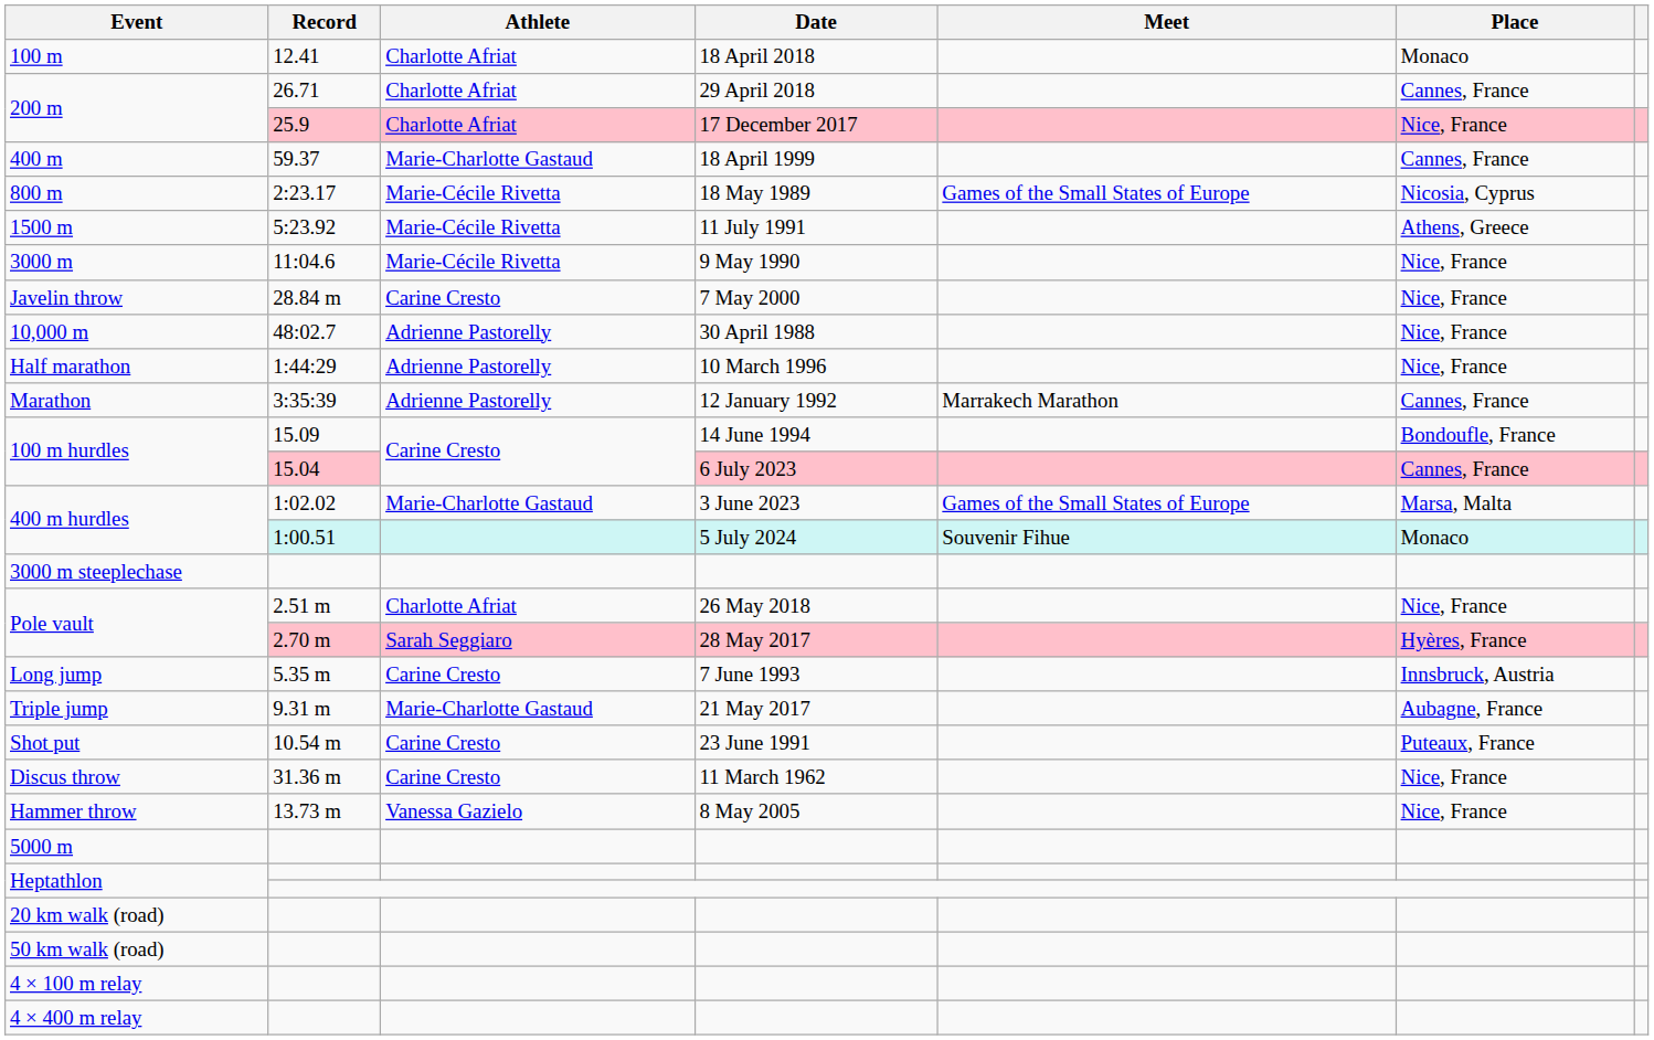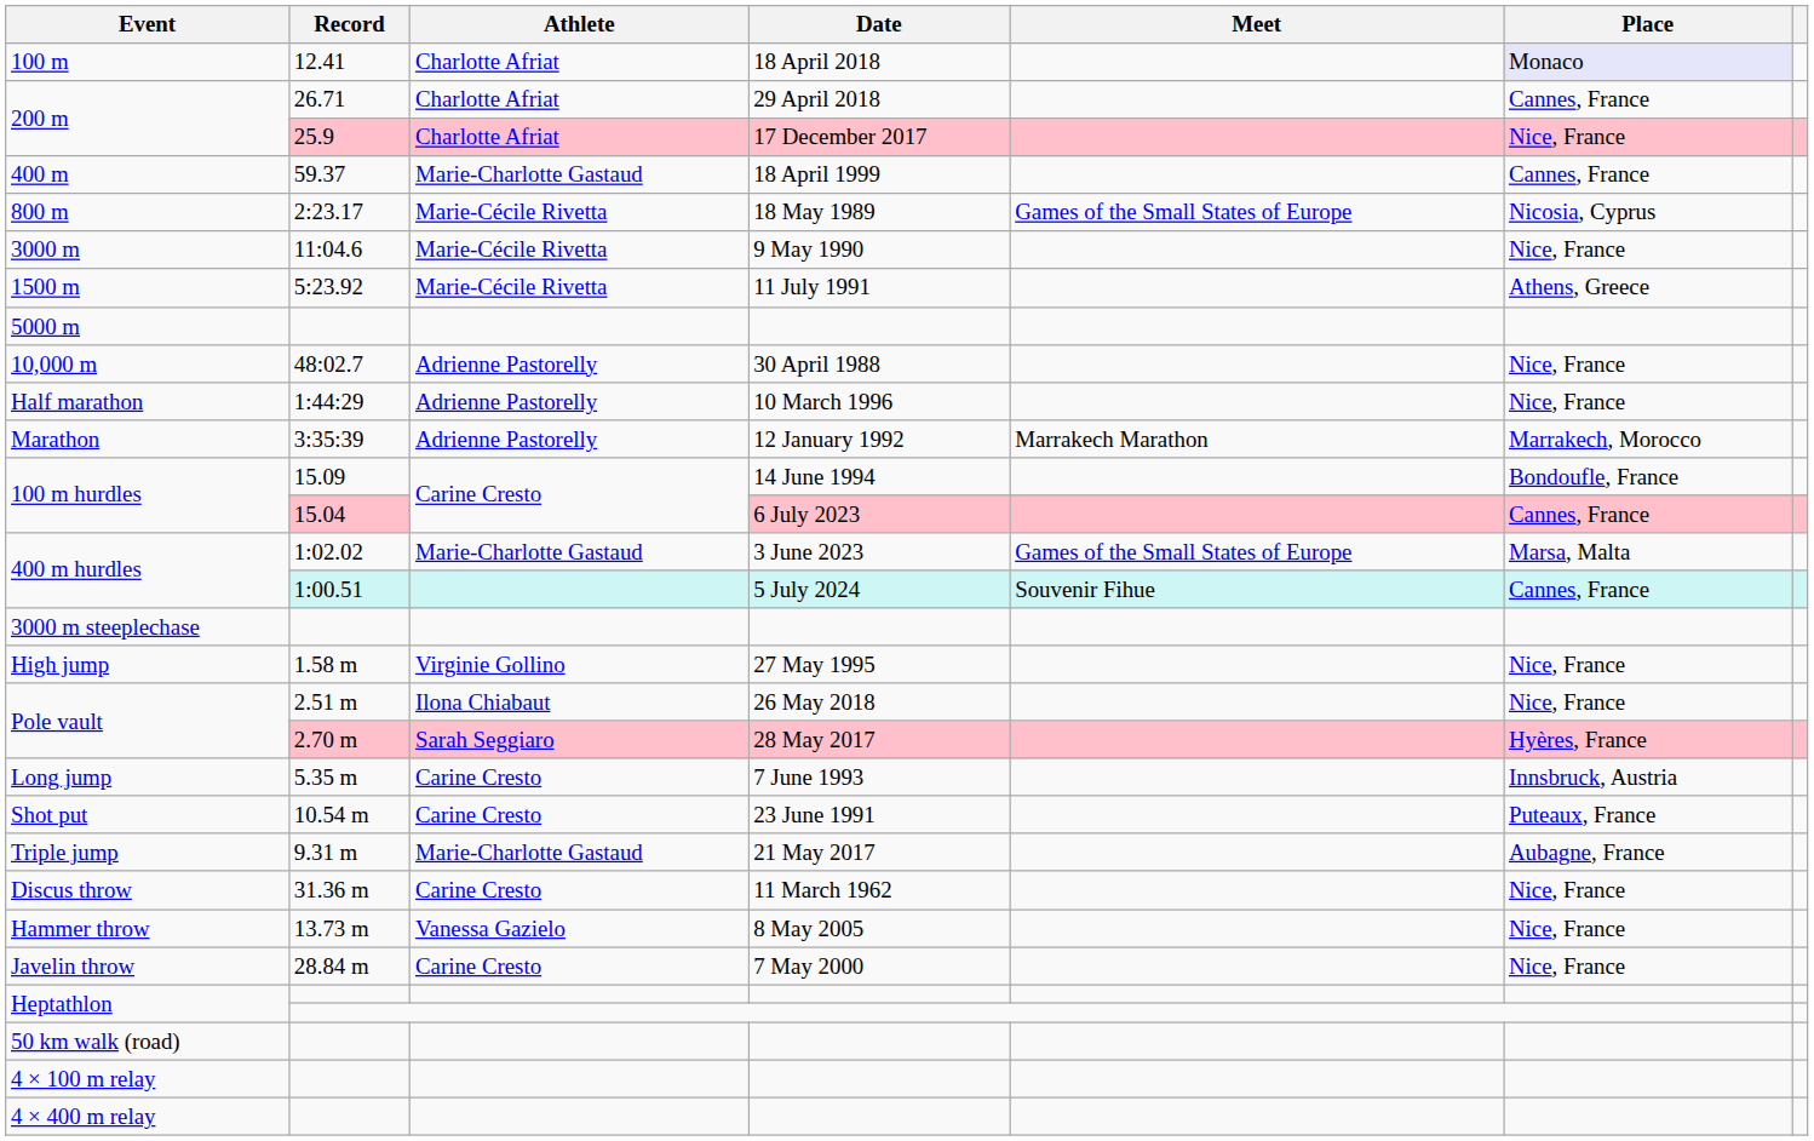100 m | Place: no background -> lavender background
rows swapped: 1500 m <-> 3000 m
rows swapped: 5000 m <-> Javelin throw
Marathon | Place: Cannes, France -> Marrakech, Morocco
400 m hurdles / 1:00.51 | Place: Monaco -> Cannes, France
+ row: High jump | 1.58 m | Virginie Gollino | 27 May 1995 | Nice, France
Pole vault / 2.51 m | Athlete: Charlotte Afriat -> Ilona Chiabaut
rows swapped: Triple jump <-> Shot put
- row: 20 km walk (road)
